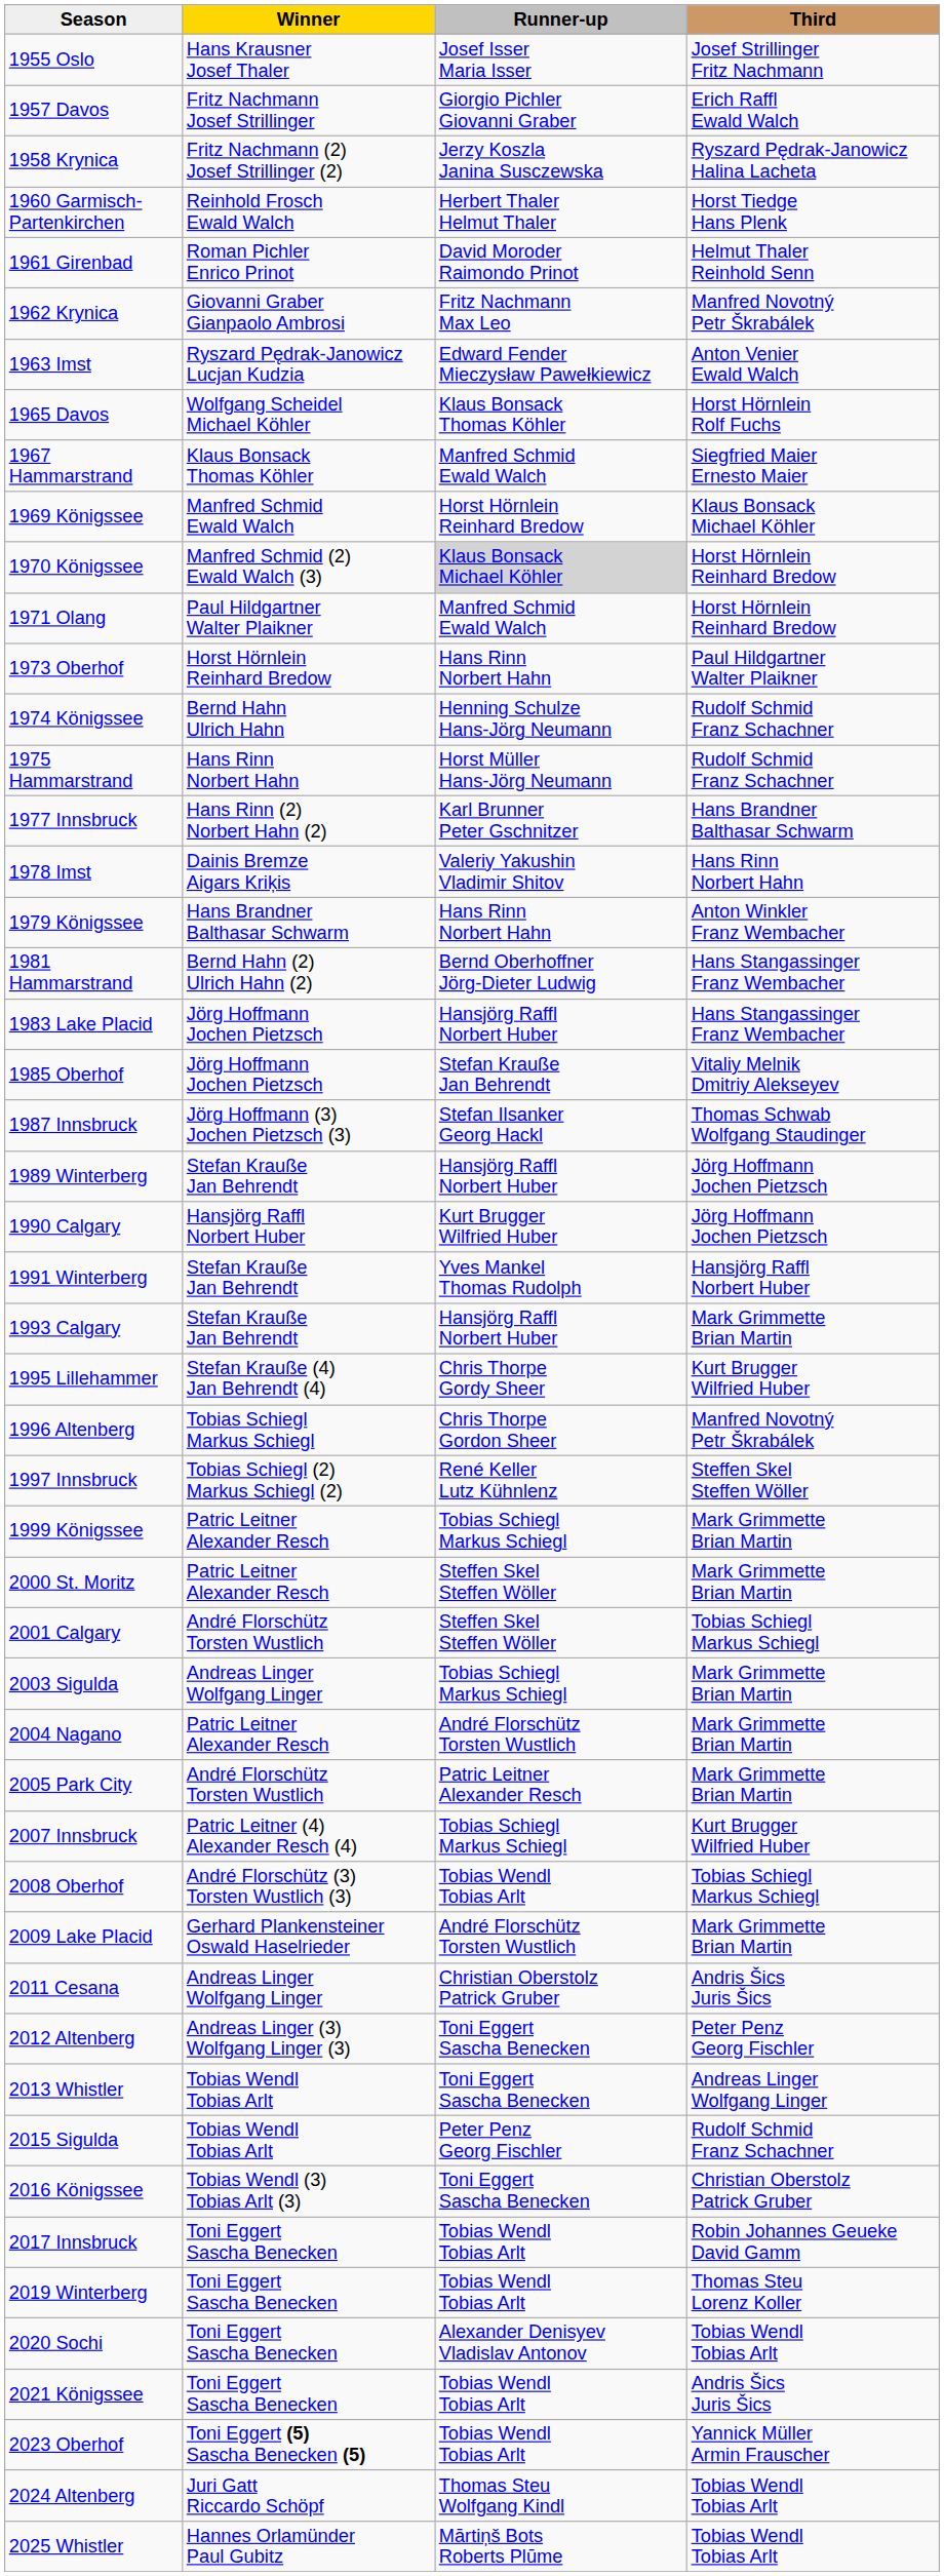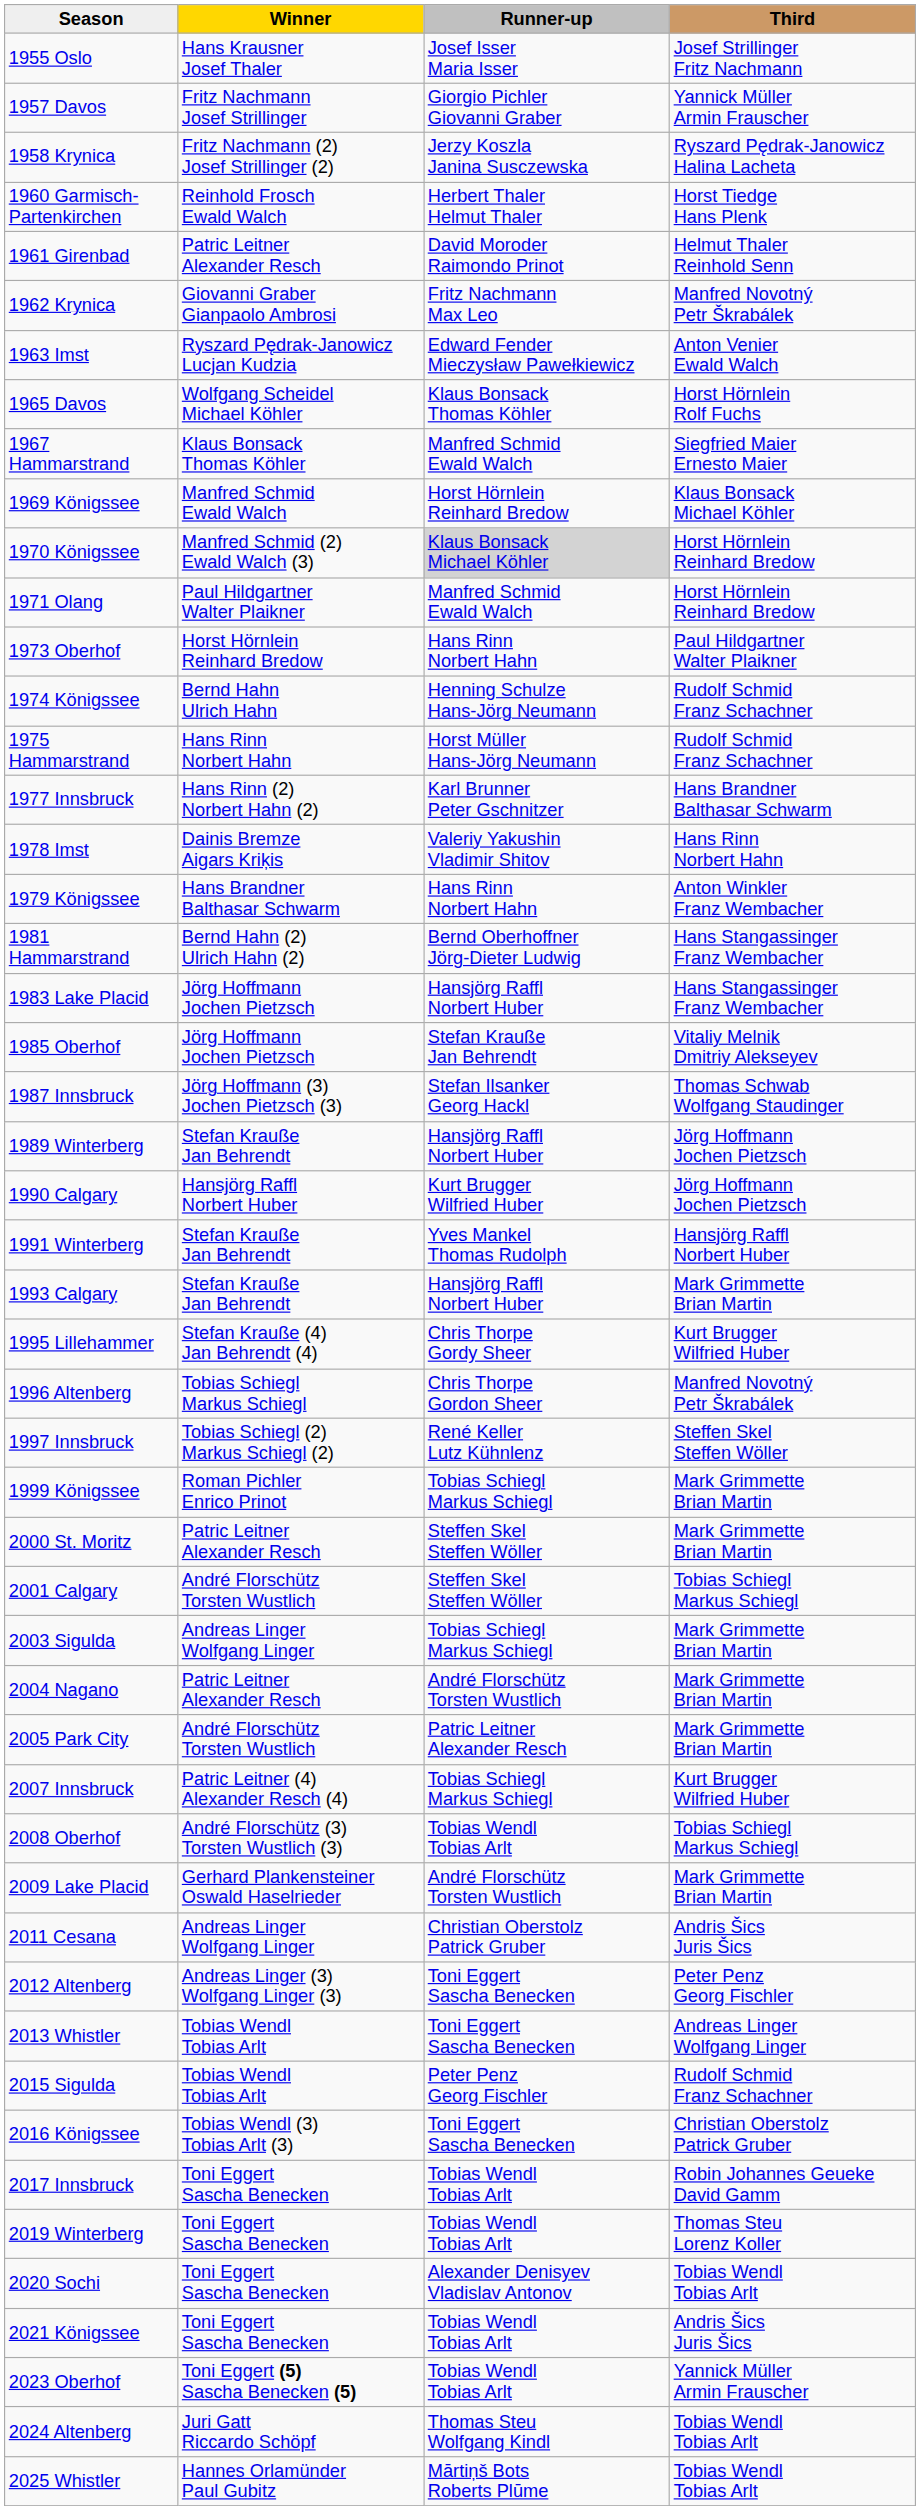1957 Davos | Third: Erich Raffl Ewald Walch -> Yannick Müller Armin Frauscher
1961 Girenbad | Winner: Roman Pichler Enrico Prinot -> Patric Leitner Alexander Resch
1999 Königssee | Winner: Patric Leitner Alexander Resch -> Roman Pichler Enrico Prinot
